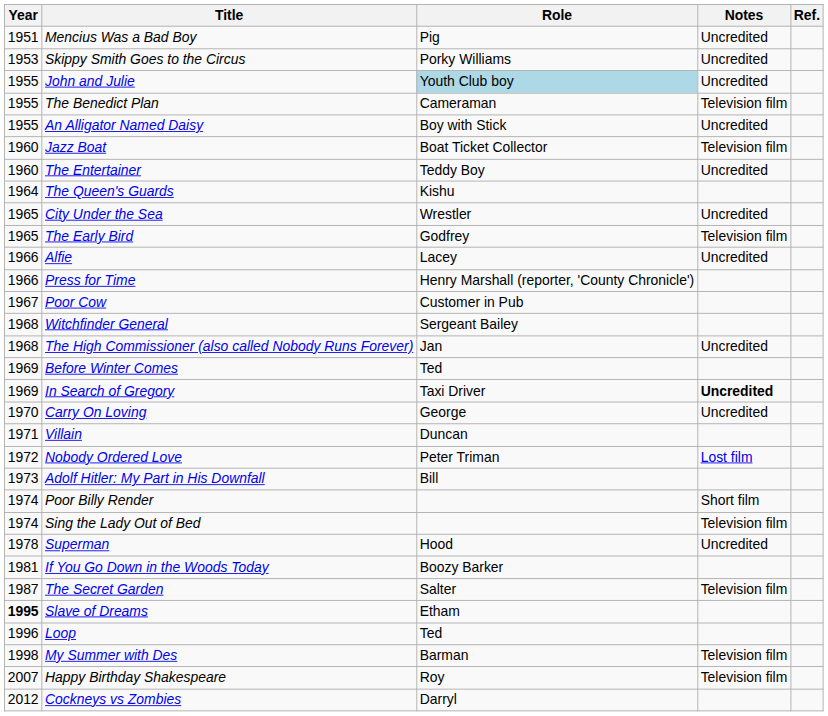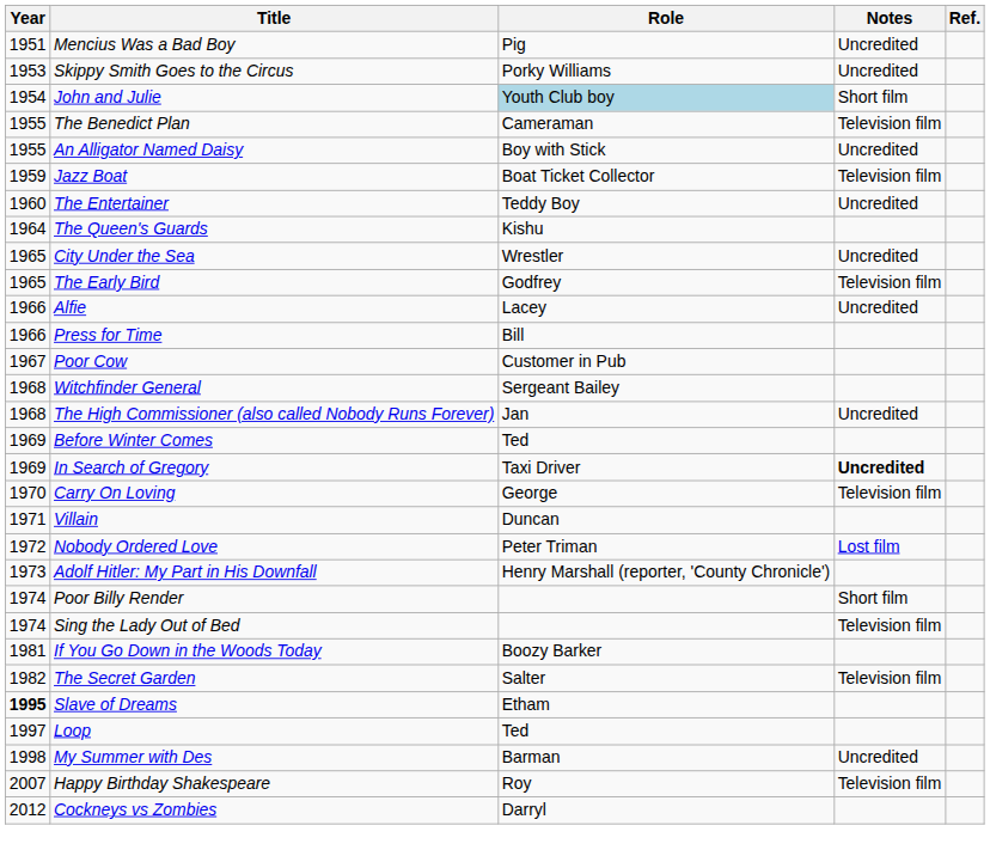John and Julie | Year: 1955 -> 1954
John and Julie | Notes: Uncredited -> Short film
Jazz Boat | Year: 1960 -> 1959
Press for Time | Role: Henry Marshall (reporter, 'County Chronicle') -> Bill
Carry On Loving | Notes: Uncredited -> Television film
Adolf Hitler: My Part in His Downfall | Role: Bill -> Henry Marshall (reporter, 'County Chronicle')
- row: 1978 | Superman | Hood | Uncredited
The Secret Garden | Year: 1987 -> 1982
Loop | Year: 1996 -> 1997
My Summer with Des | Notes: Television film -> Uncredited
